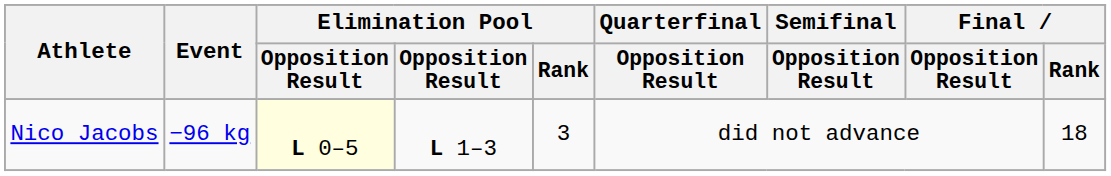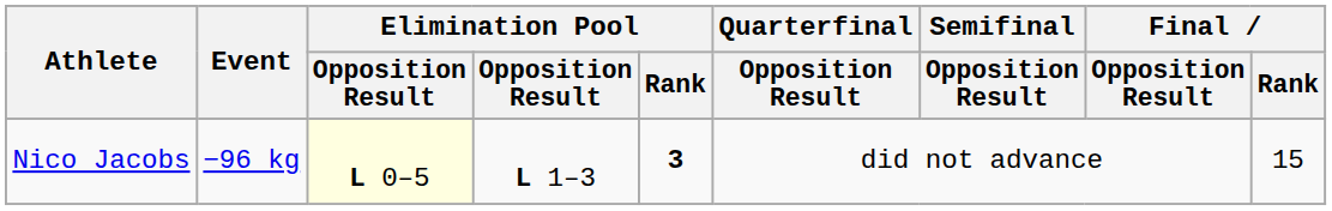Nico Jacobs | Elimination Pool / Rank: normal -> bold
Nico Jacobs | Final / Rank: 18 -> 15
